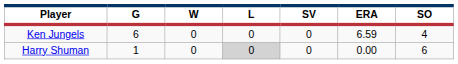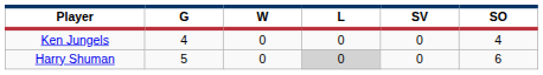- column: ERA | 6.59 | 0.00
Ken Jungels | G: 6 -> 4
Harry Shuman | G: 1 -> 5
